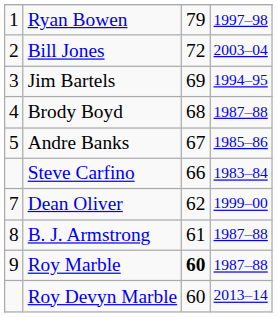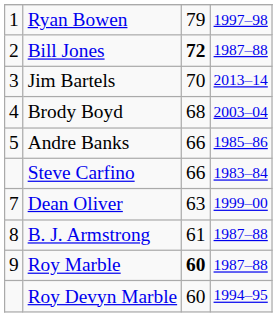Bill Jones | column 3: normal -> bold
Bill Jones | column 4: 2003–04 -> 1987–88
Jim Bartels | column 3: 69 -> 70
Jim Bartels | column 4: 1994–95 -> 2013–14
Brody Boyd | column 4: 1987–88 -> 2003–04
Andre Banks | column 3: 67 -> 66
Dean Oliver | column 3: 62 -> 63
Roy Devyn Marble | column 4: 2013–14 -> 1994–95
